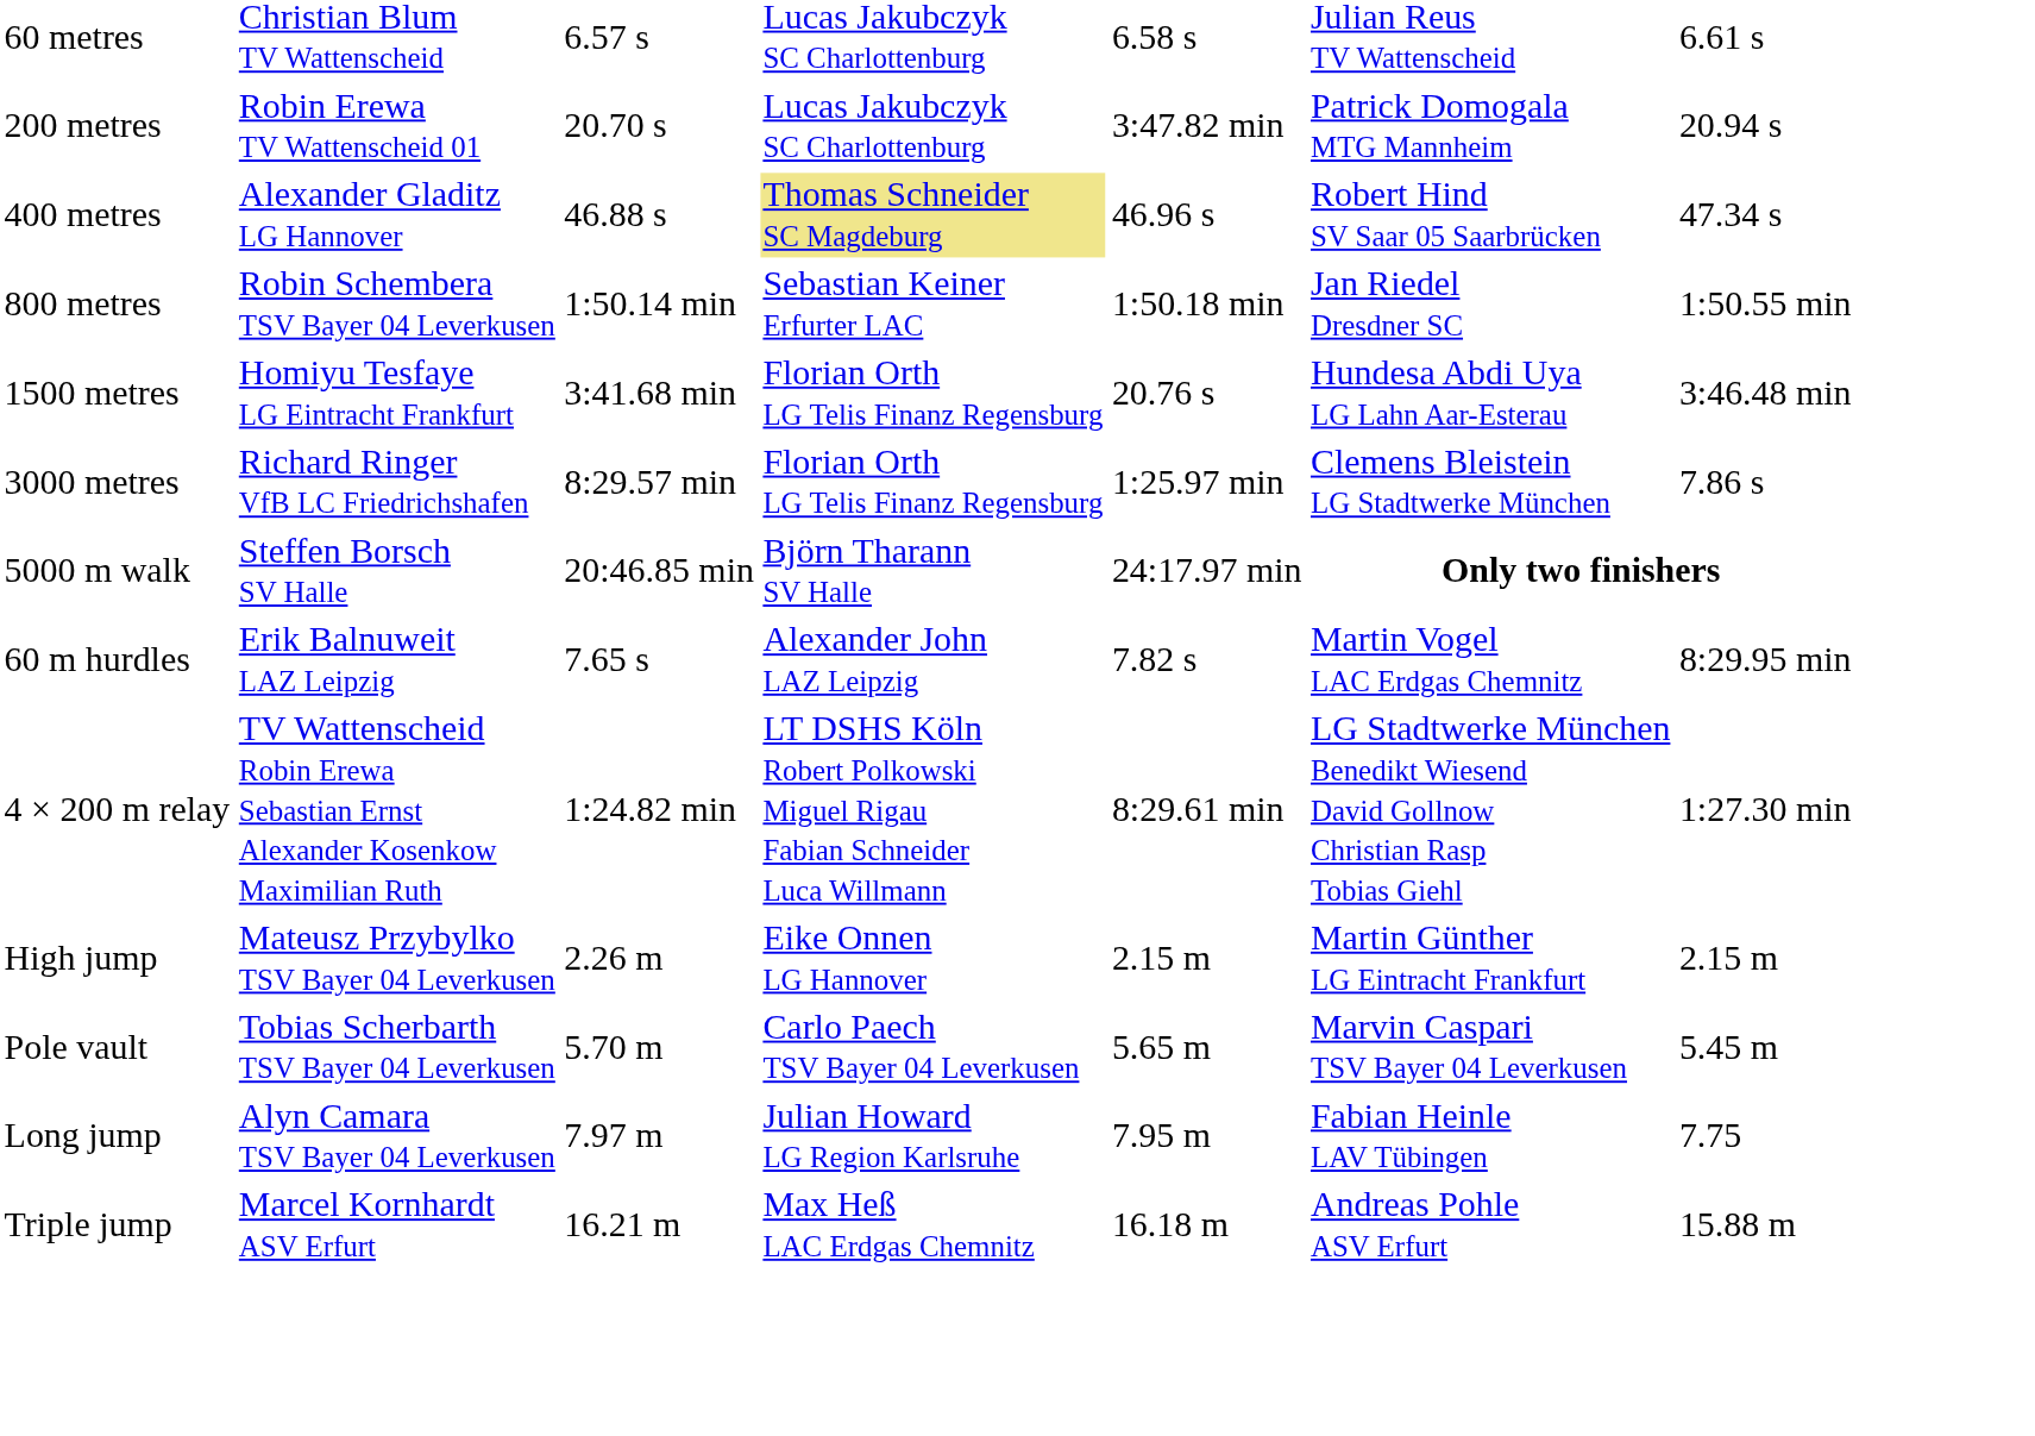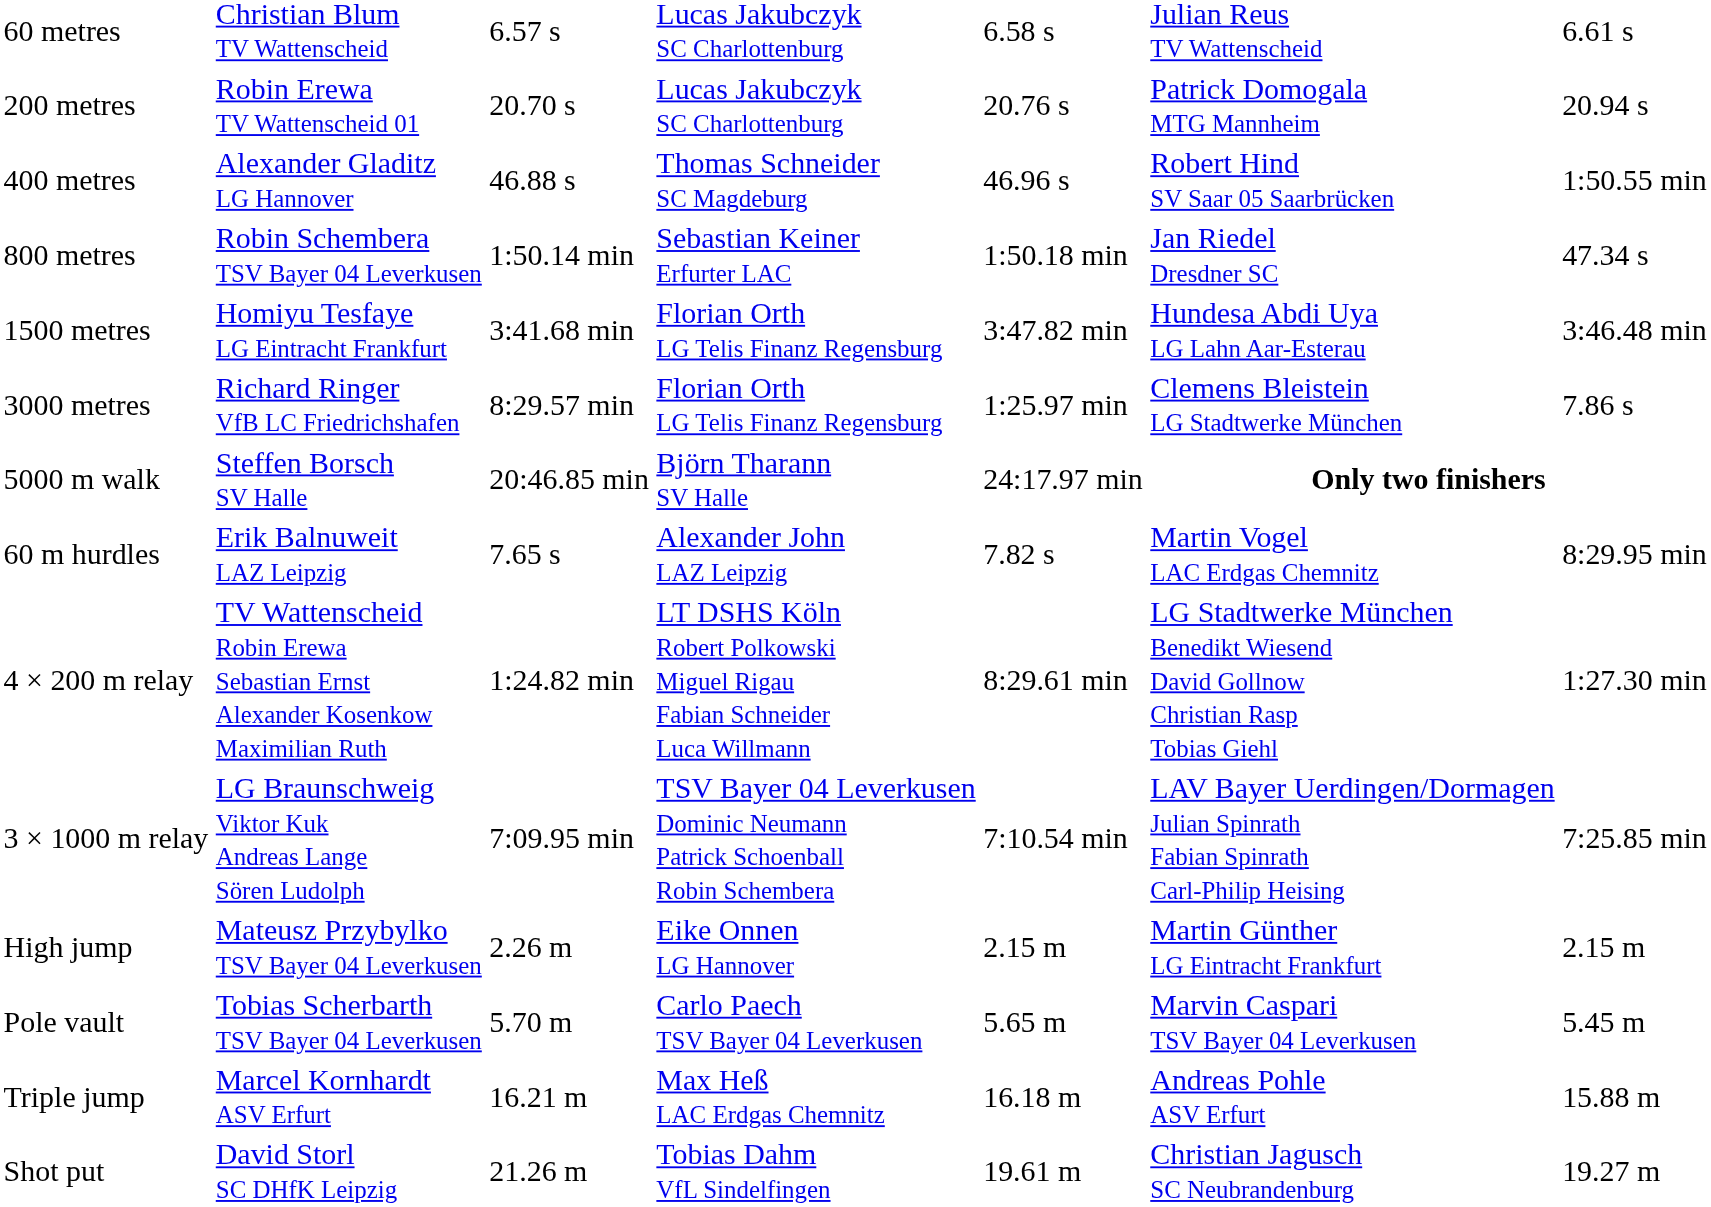200 metres | column 5: 3:47.82 min -> 20.76 s
400 metres | column 4: khaki background -> no background
400 metres | column 7: 47.34 s -> 1:50.55 min
800 metres | column 7: 1:50.55 min -> 47.34 s
1500 metres | column 5: 20.76 s -> 3:47.82 min
+ row: 3 × 1000 m relay | LG Braunschweig Viktor Kuk Andreas Lange Sören Ludolph | 7:09.95 min | TSV Bayer 04 Leverkusen Dominic Neumann Patrick Schoenball Robin Schembera | 7:10.54 min | LAV Bayer Uerdingen/Dormagen Julian Spinrath Fabian Spinrath Carl-Philip Heising | 7:25.85 min
- row: Long jump | Alyn Camara TSV Bayer 04 Leverkusen | 7.97 m | Julian Howard LG Region Karlsruhe | 7.95 m | Fabian Heinle LAV Tübingen | 7.75
+ row: Shot put | David Storl SC DHfK Leipzig | 21.26 m | Tobias Dahm VfL Sindelfingen | 19.61 m | Christian Jagusch SC Neubrandenburg | 19.27 m
